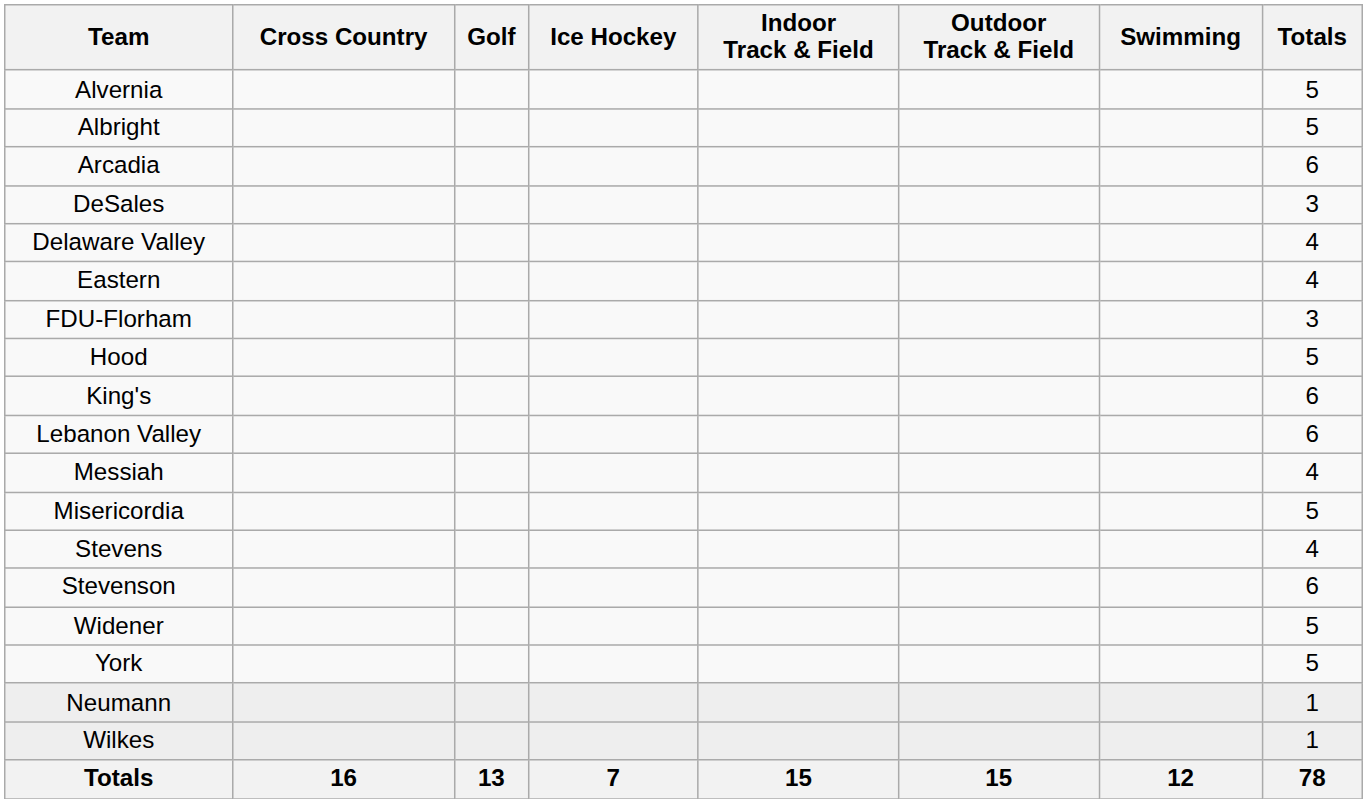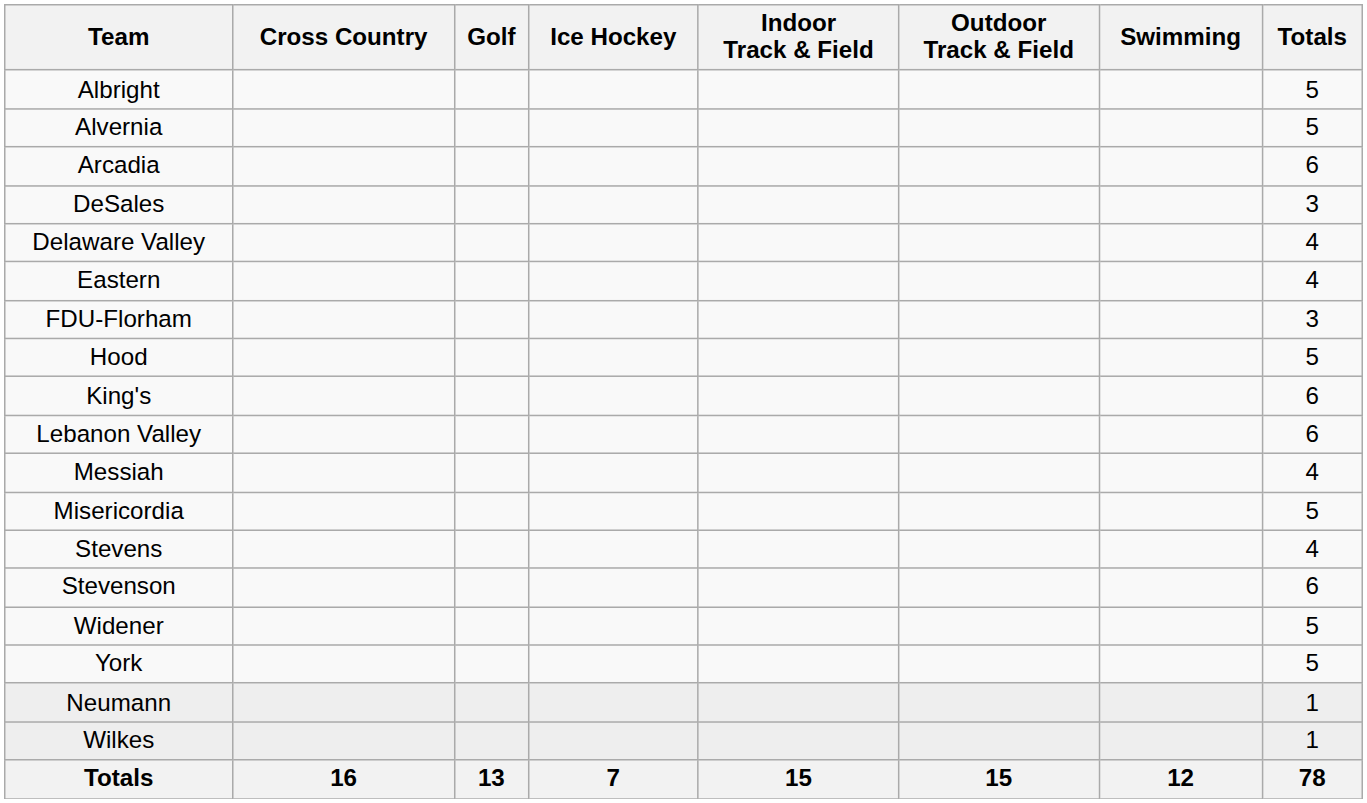rows swapped: Albright <-> Alvernia
